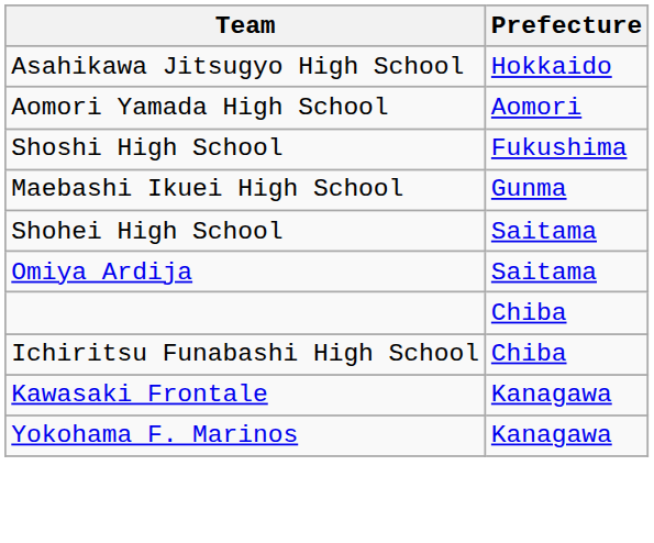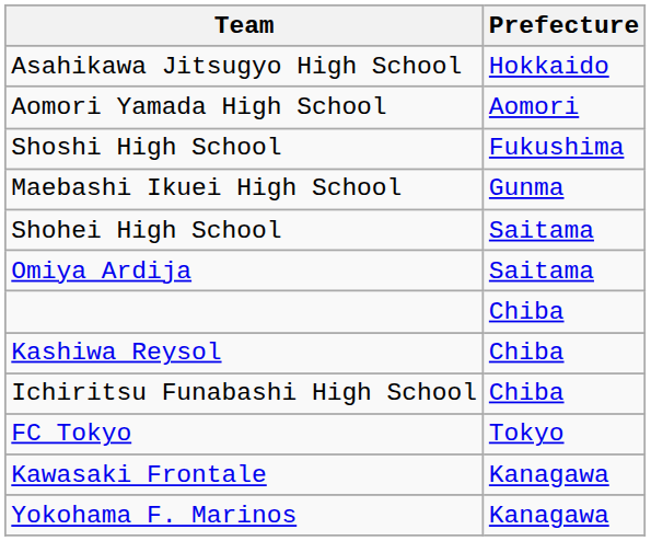+ row: Kashiwa Reysol | Chiba
+ row: FC Tokyo | Tokyo
